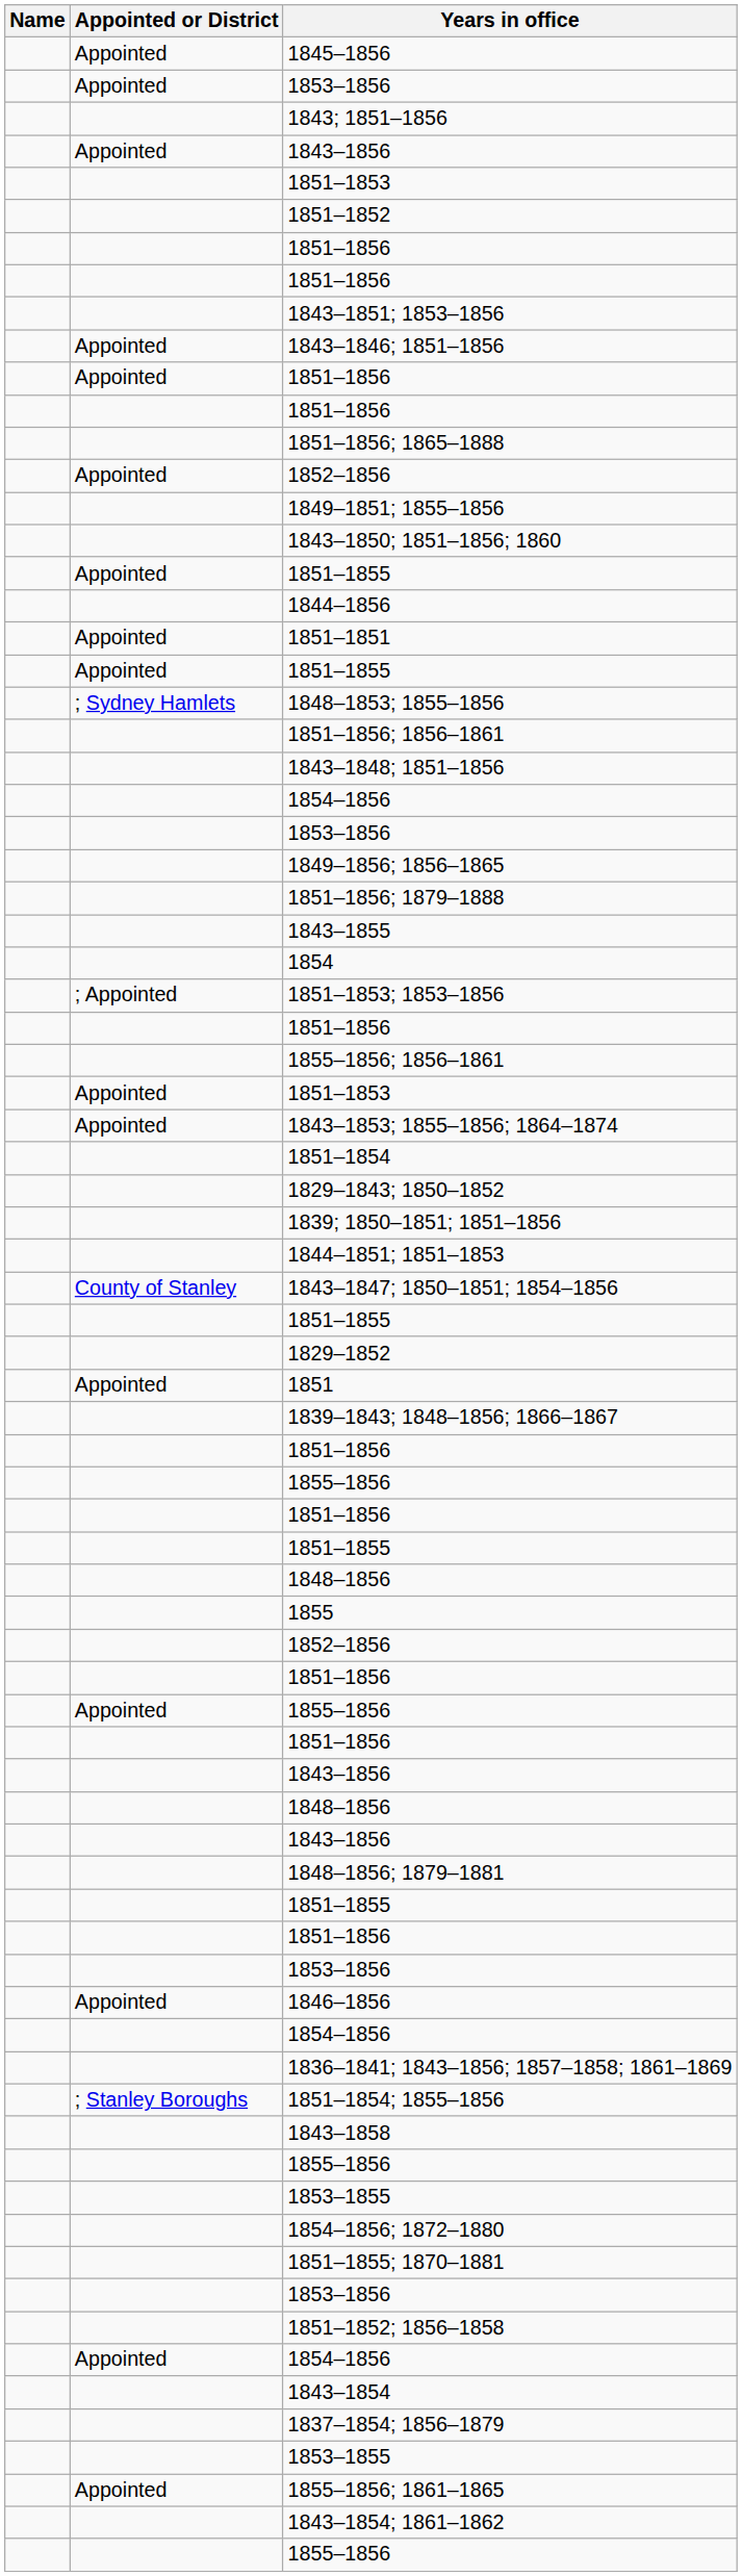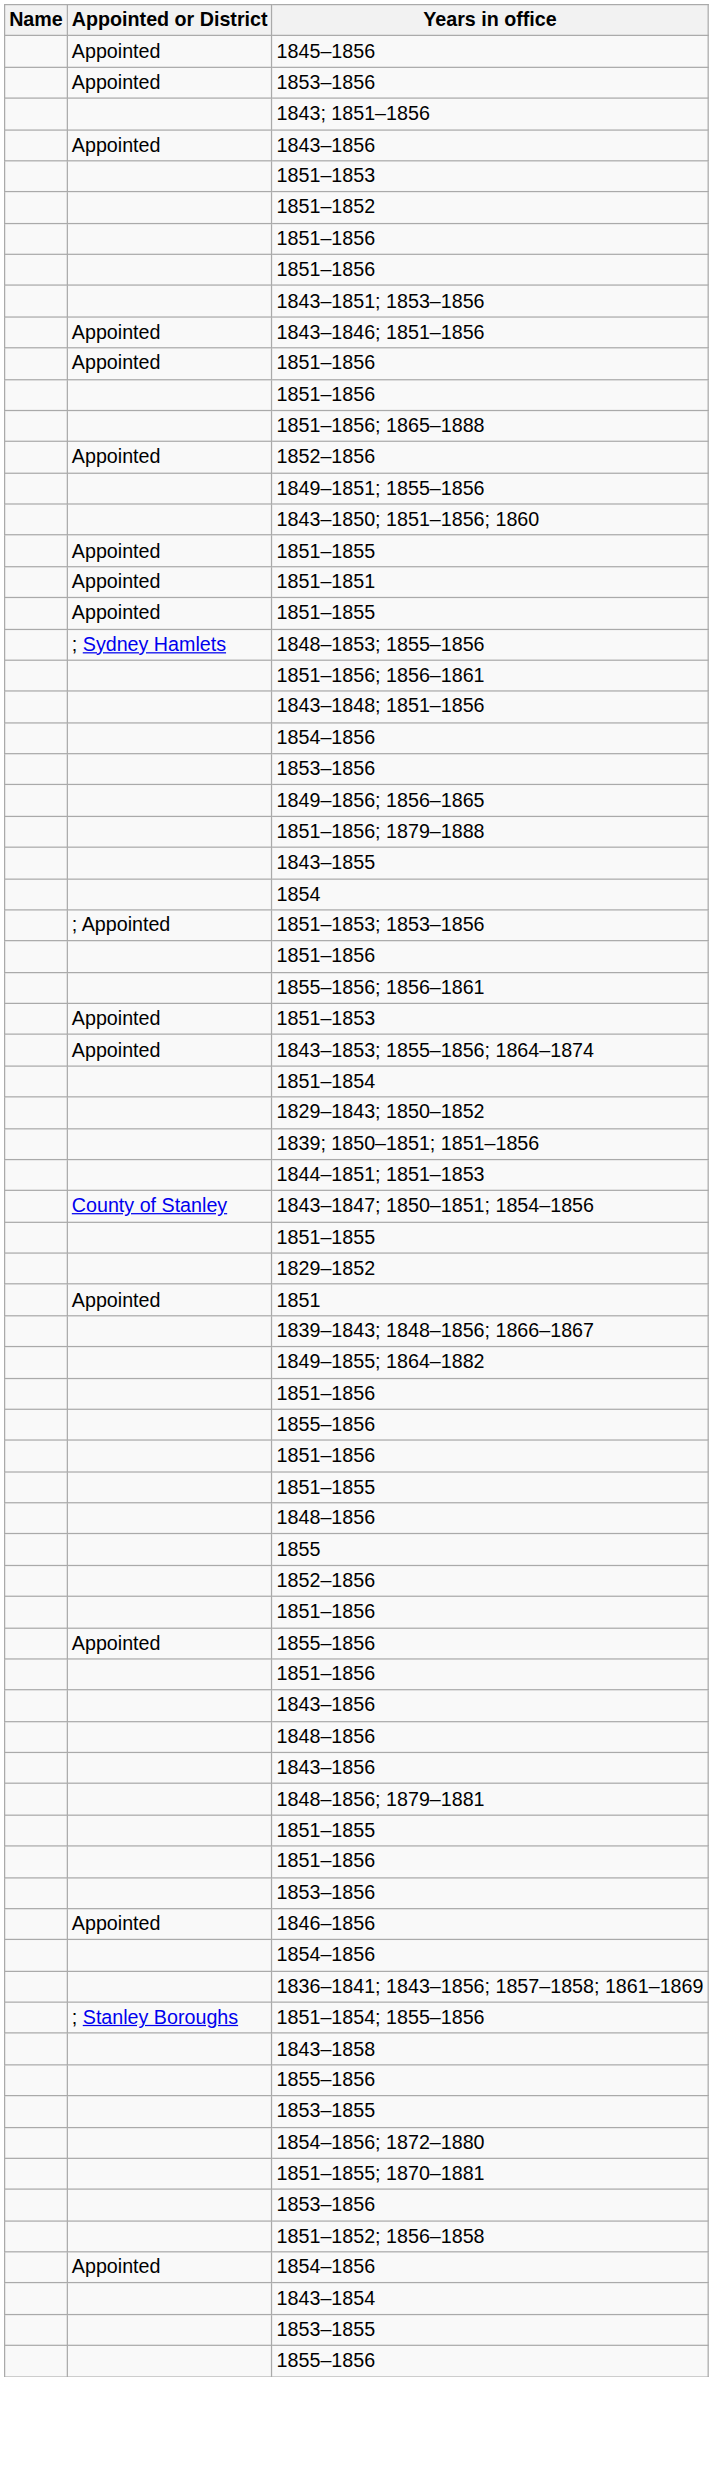- row: 1844–1856
+ row: 1849–1855; 1864–1882
- row: 1837–1854; 1856–1879
- row: Appointed | 1855–1856; 1861–1865
- row: 1843–1854; 1861–1862
